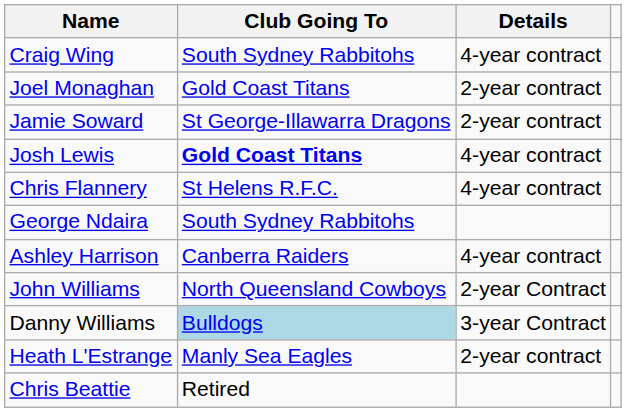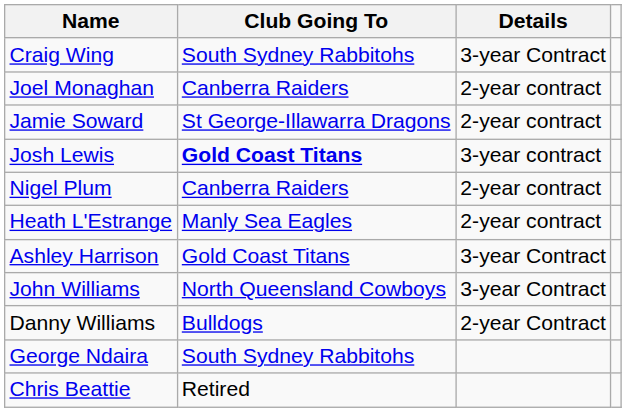Craig Wing | Details: 4-year contract -> 3-year Contract
Joel Monaghan | Club Going To: Gold Coast Titans -> Canberra Raiders
Josh Lewis | Details: 4-year contract -> 3-year contract
+ row: Nigel Plum | Canberra Raiders | 2-year contract
- row: Chris Flannery | St Helens R.F.C. | 4-year contract
rows swapped: Heath L'Estrange <-> George Ndaira
Ashley Harrison | Club Going To: Canberra Raiders -> Gold Coast Titans
Ashley Harrison | Details: 4-year contract -> 3-year Contract
John Williams | Details: 2-year Contract -> 3-year Contract
Danny Williams | Club Going To: lightblue background -> no background
Danny Williams | Details: 3-year Contract -> 2-year Contract
